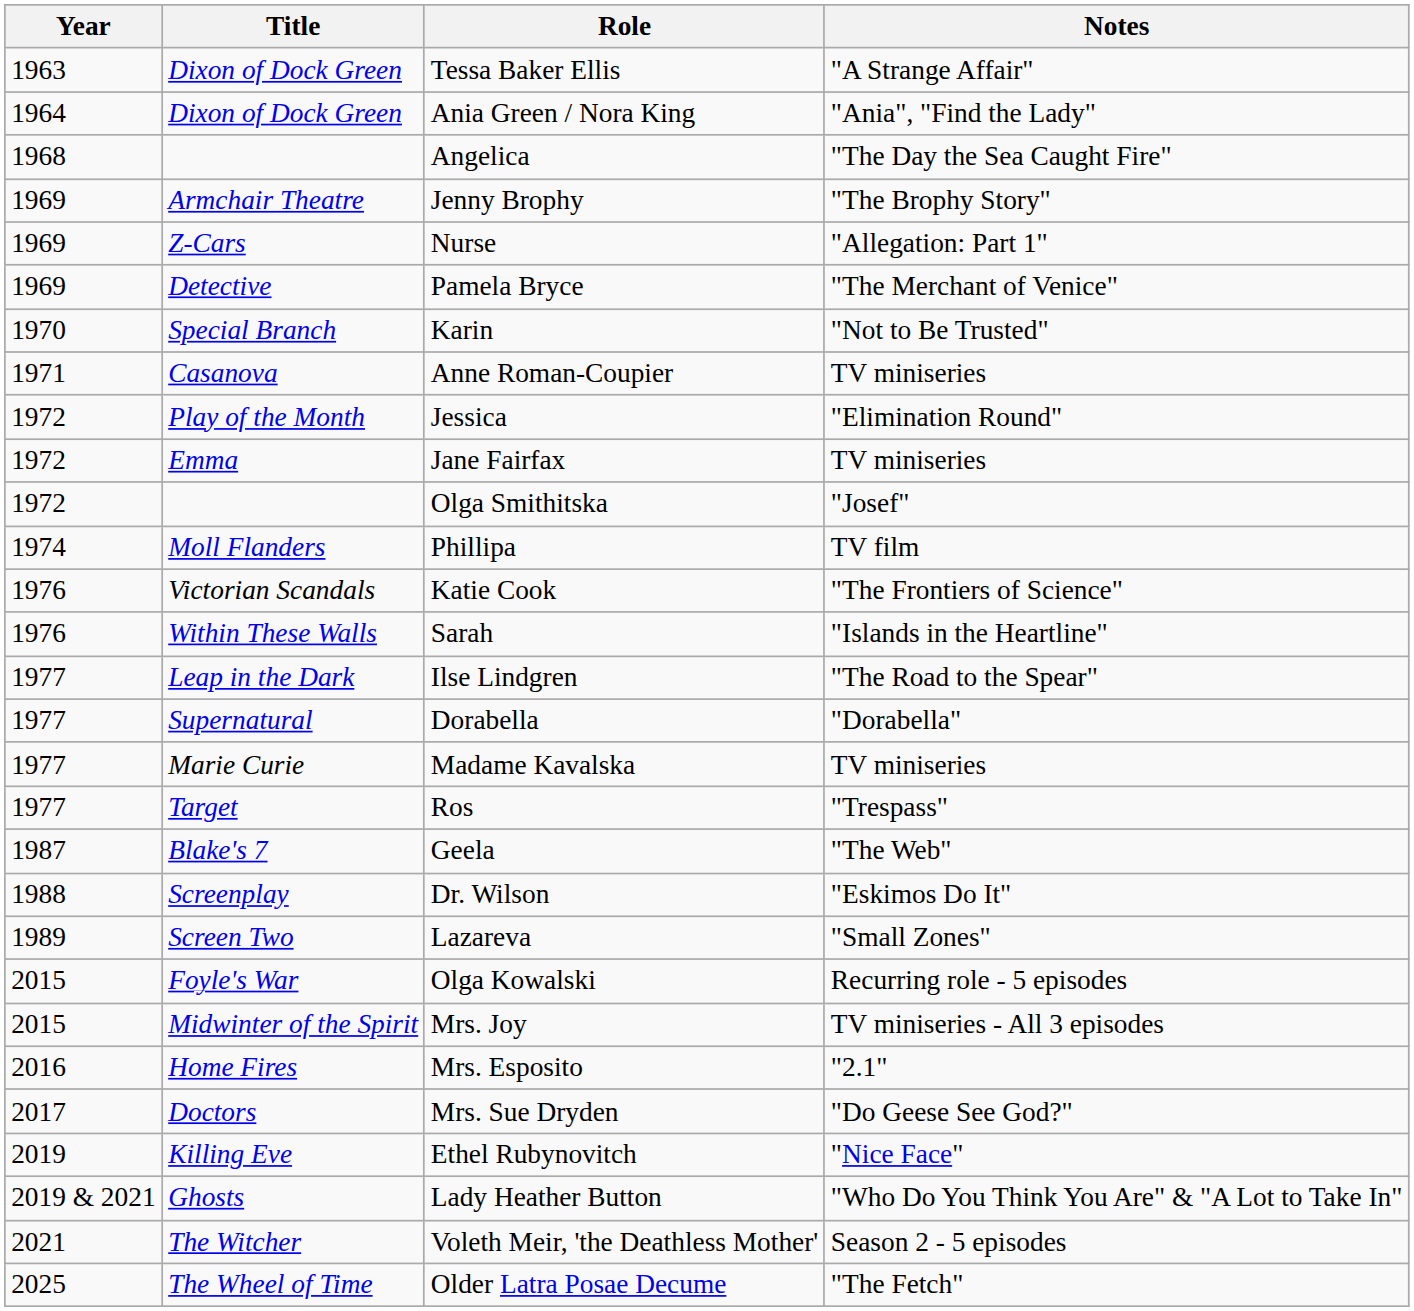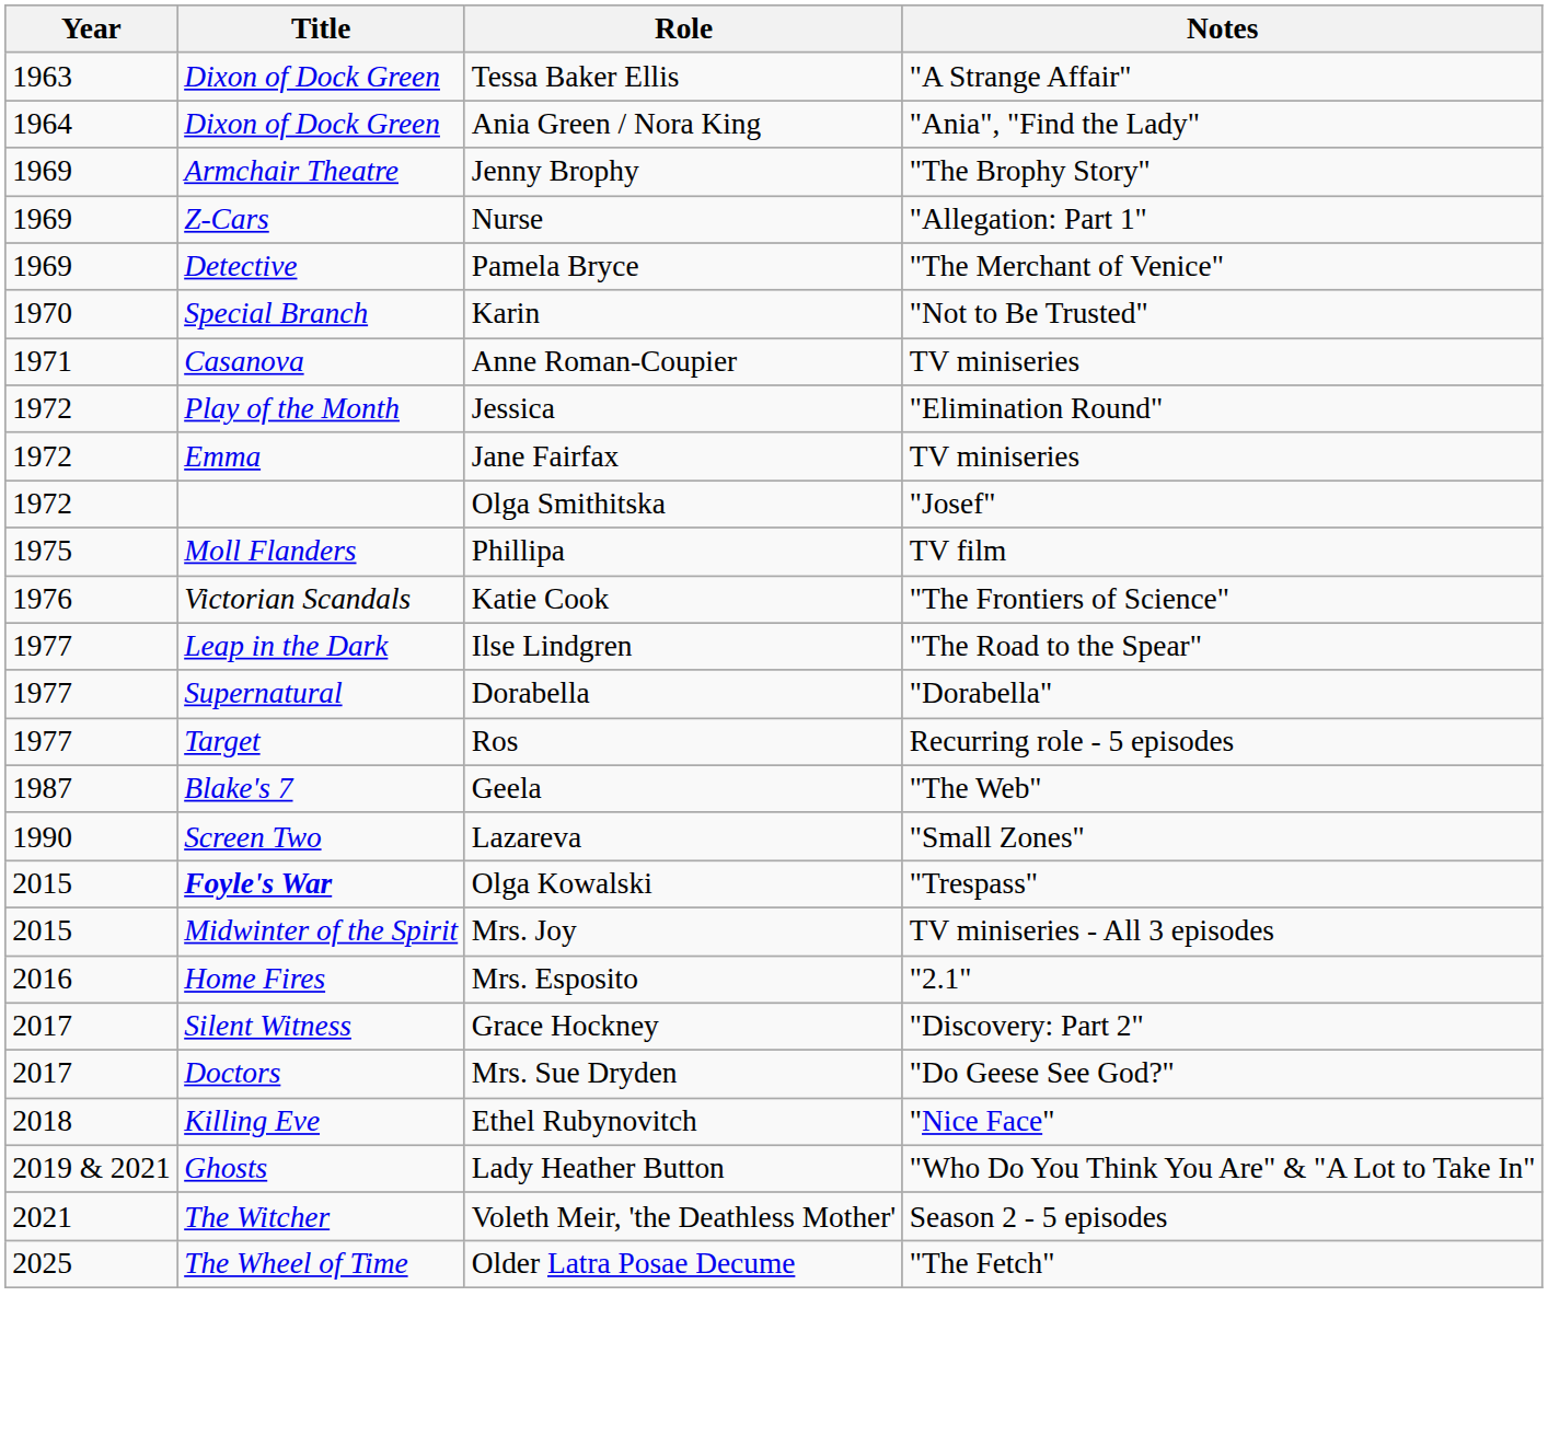- row: 1968 | Angelica | "The Day the Sea Caught Fire"
Phillipa | Year: 1974 -> 1975
- row: 1976 | Within These Walls | Sarah | "Islands in the Heartline"
- row: 1977 | Marie Curie | Madame Kavalska | TV miniseries
Ros | Notes: "Trespass" -> Recurring role - 5 episodes
- row: 1988 | Screenplay | Dr. Wilson | "Eskimos Do It"
Lazareva | Year: 1989 -> 1990
Olga Kowalski | Title: normal -> bold
Olga Kowalski | Notes: Recurring role - 5 episodes -> "Trespass"
+ row: 2017 | Silent Witness | Grace Hockney | "Discovery: Part 2"
Ethel Rubynovitch | Year: 2019 -> 2018
